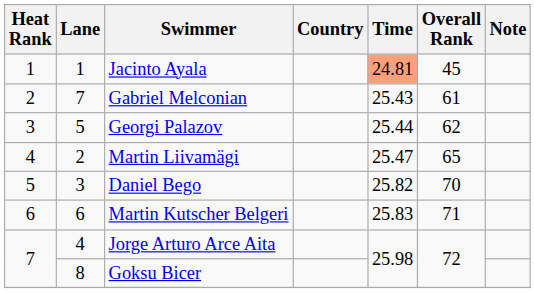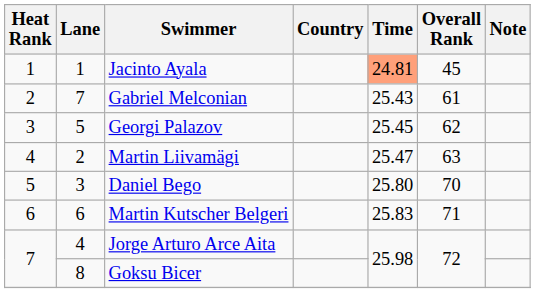Georgi Palazov | Time: 25.44 -> 25.45
Martin Liivamägi | Overall Rank: 65 -> 63
Daniel Bego | Time: 25.82 -> 25.80
